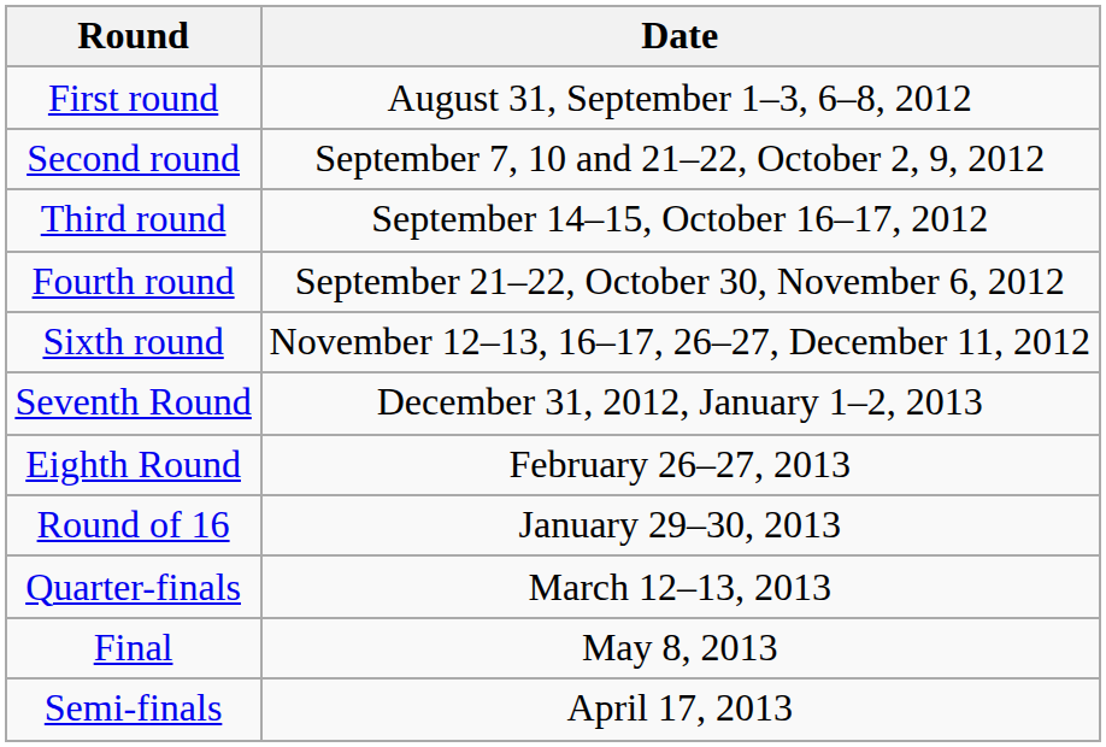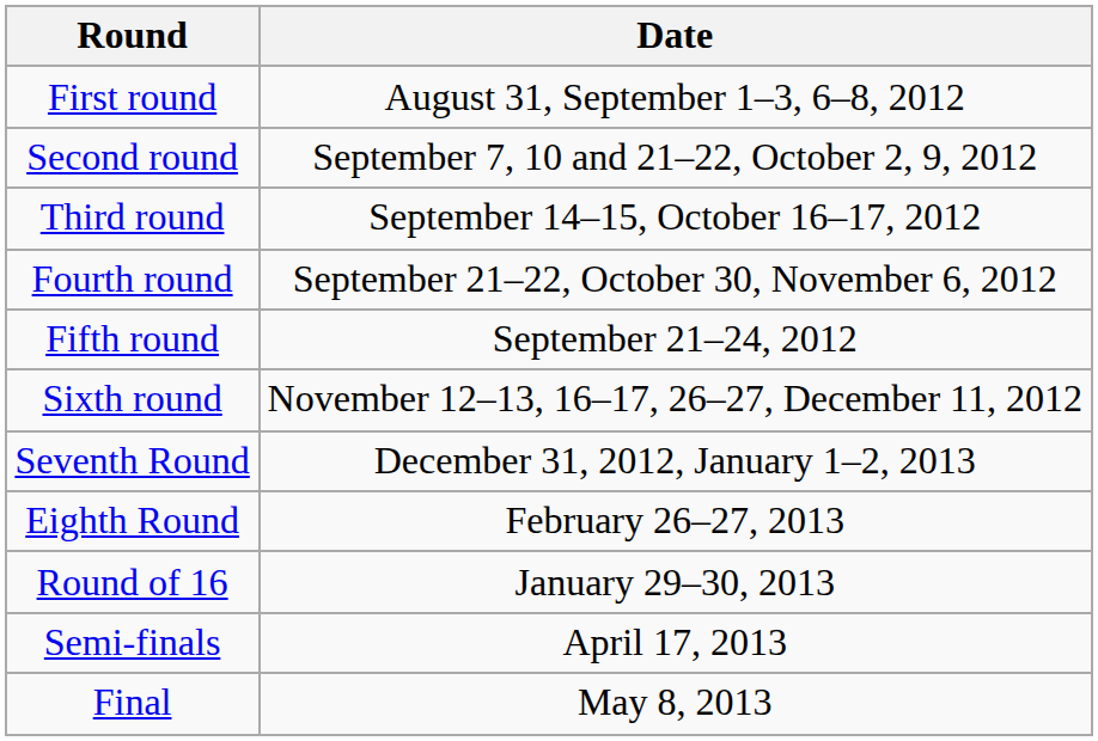+ row: Fifth round | September 21–24, 2012
- row: Quarter-finals | March 12–13, 2013
rows swapped: Semi-finals <-> Final
